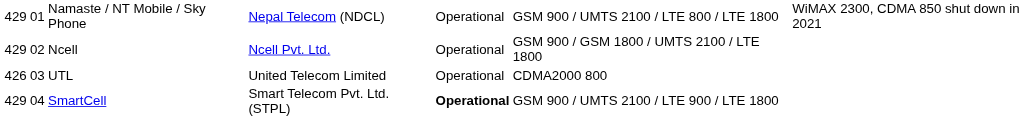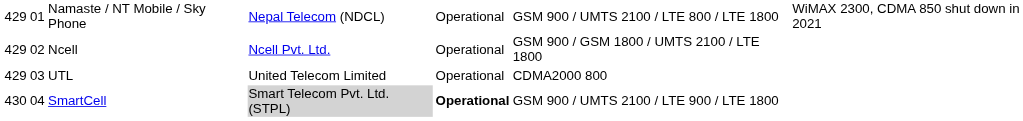UTL | column 1: 426 -> 429
SmartCell | column 1: 429 -> 430
SmartCell | column 4: no background -> lightgrey background
